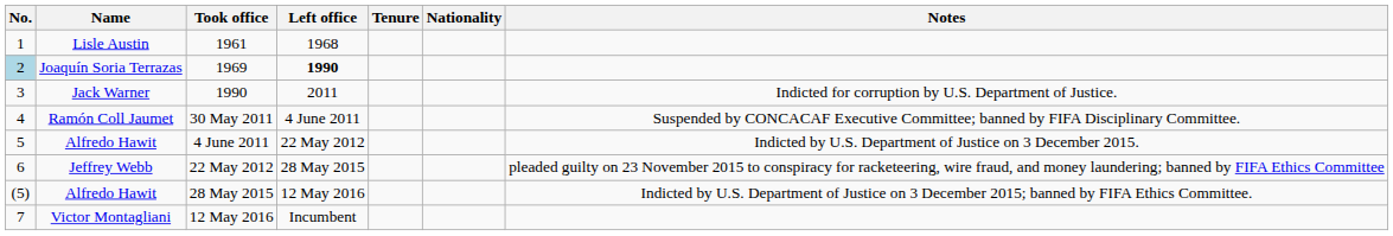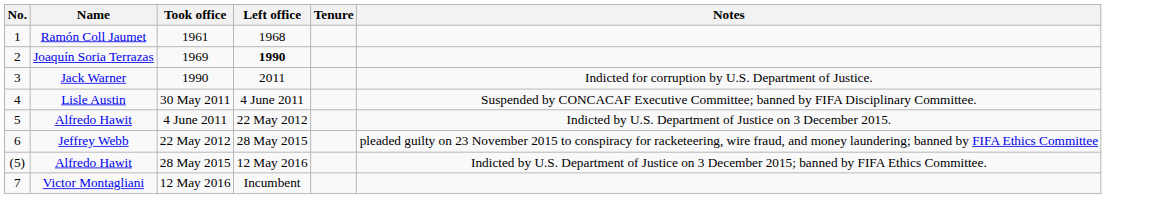- column: Nationality
1961 | Name: Lisle Austin -> Ramón Coll Jaumet
1969 | No.: lightblue background -> no background
30 May 2011 | Name: Ramón Coll Jaumet -> Lisle Austin
